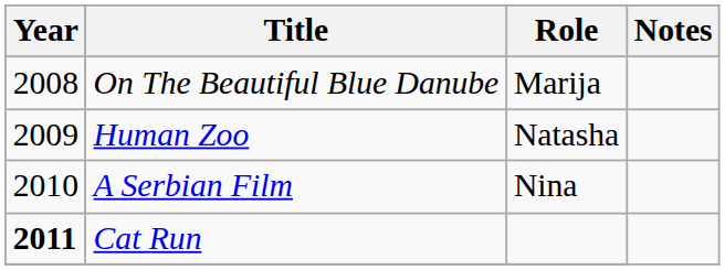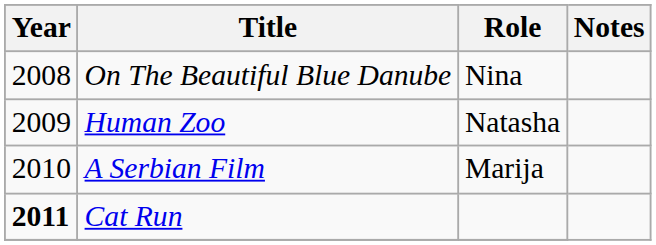On The Beautiful Blue Danube | Role: Marija -> Nina
A Serbian Film | Role: Nina -> Marija
